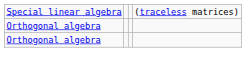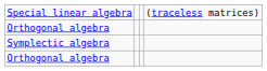+ row: Symplectic algebra
